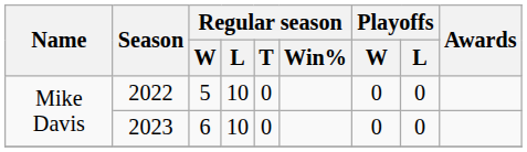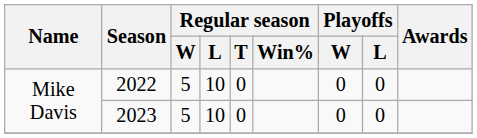2023 | Regular season / W: 6 -> 5
